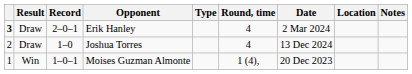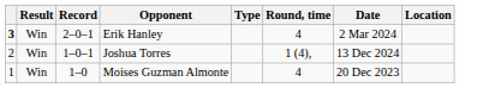- column: Notes
Erik Hanley | Result: Draw -> Win
Joshua Torres | Result: Draw -> Win
Joshua Torres | Record: 1–0 -> 1–0–1
Joshua Torres | Round, time: 4 -> 1 (4),
Moises Guzman Almonte | Record: 1–0–1 -> 1–0
Moises Guzman Almonte | Round, time: 1 (4), -> 4
